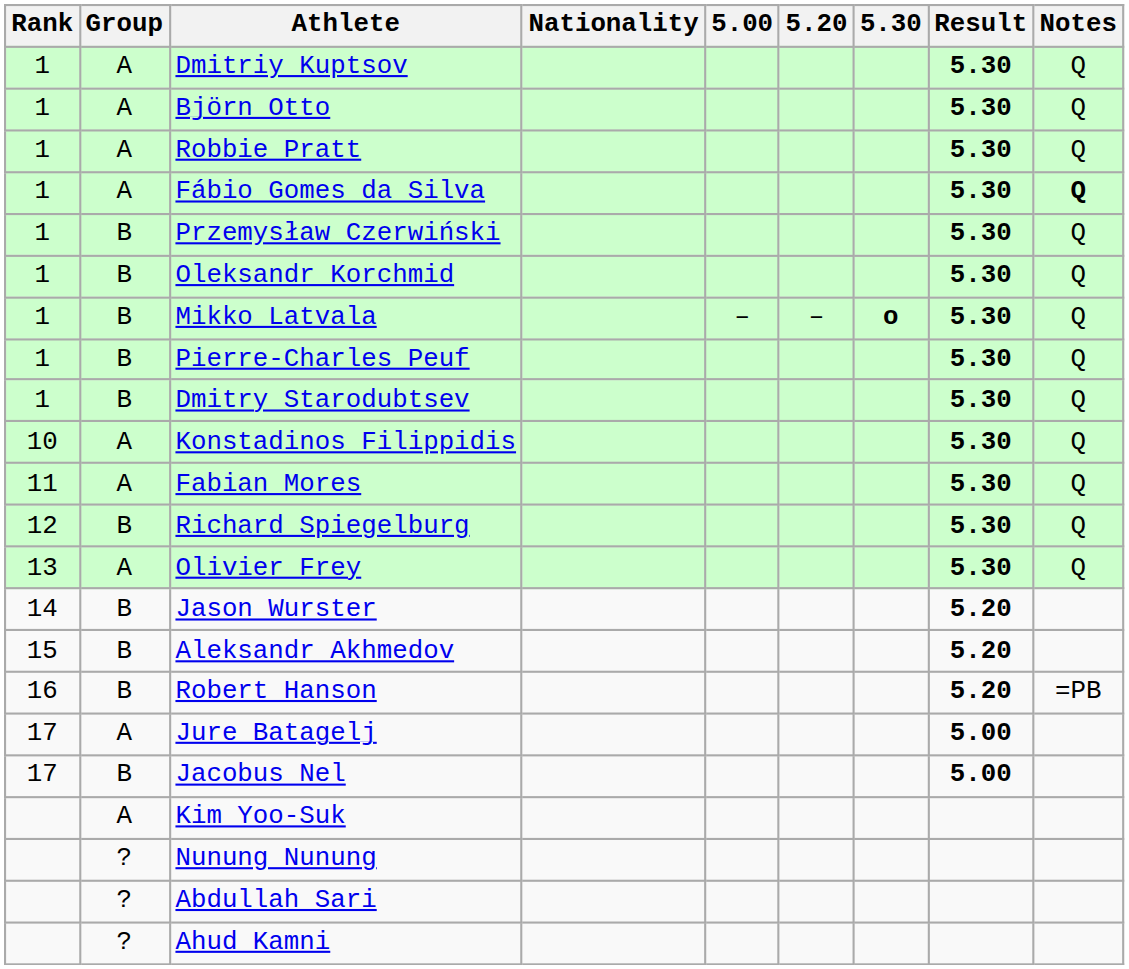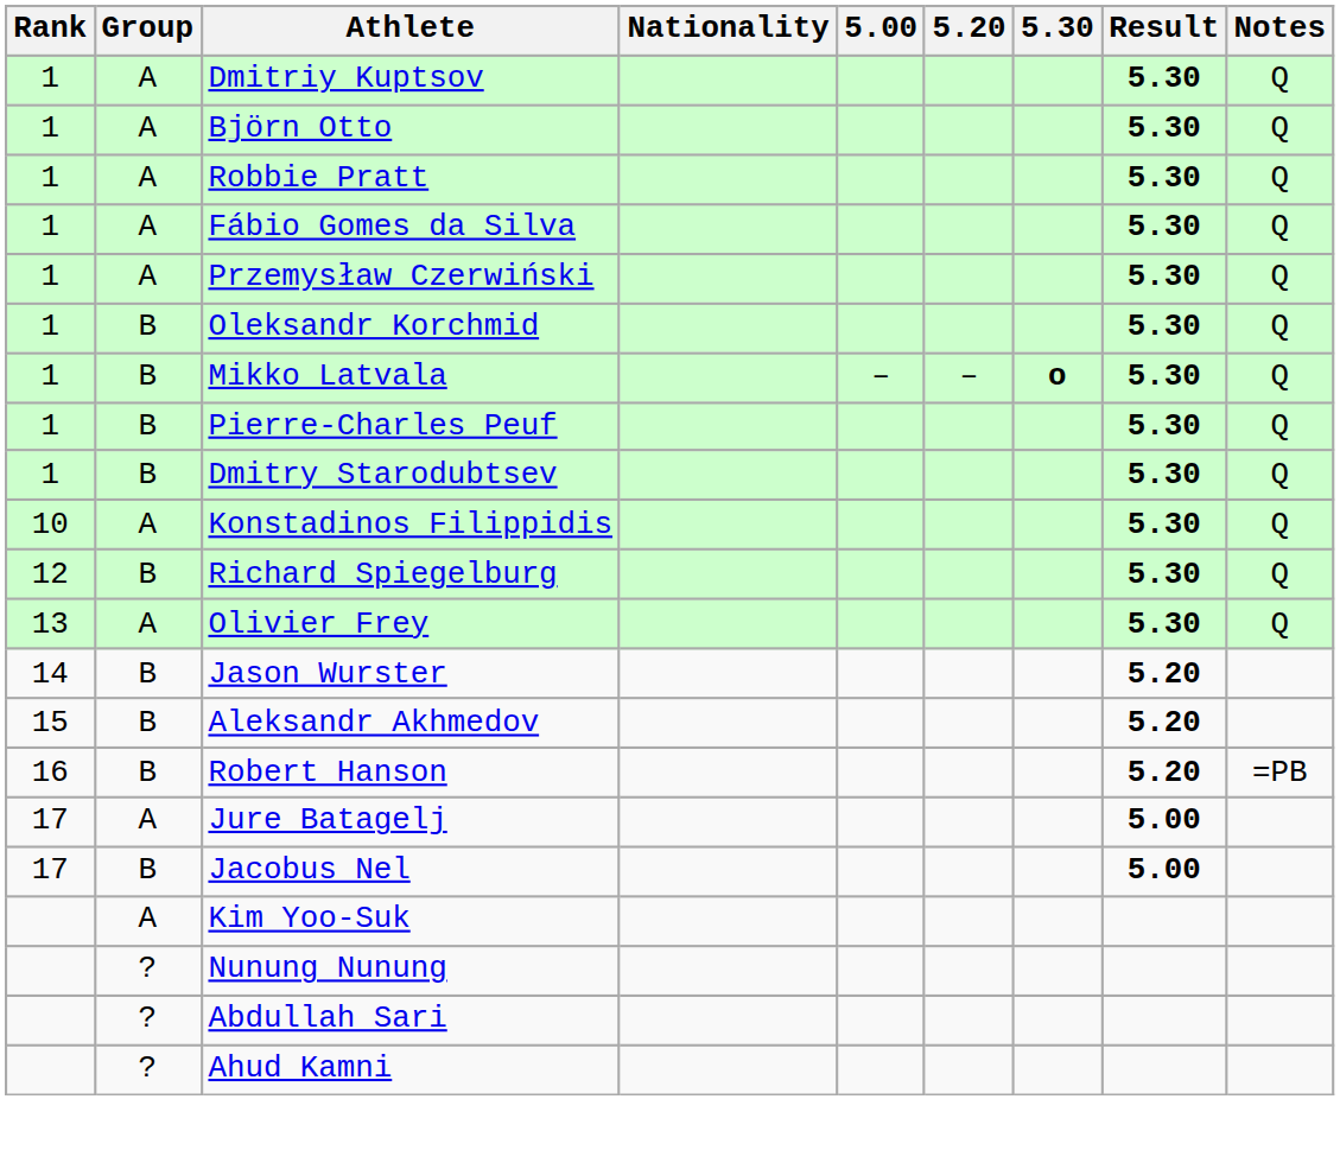Fábio Gomes da Silva | Notes: bold -> normal
Przemysław Czerwiński | Group: B -> A
- row: 11 | A | Fabian Mores | 5.30 | Q
